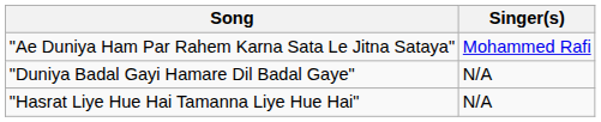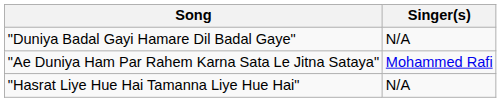rows swapped: "Ae Duniya Ham Par Rahem Karna Sata Le Jitna Sataya" <-> "Duniya Badal Gayi Hamare Dil Badal Gaye"
